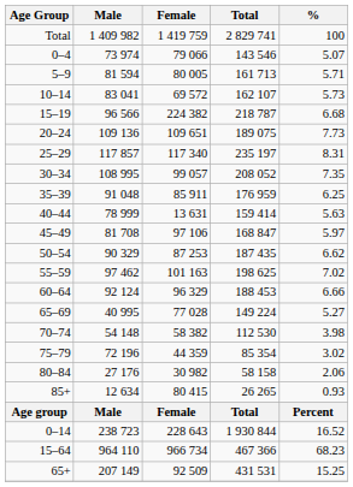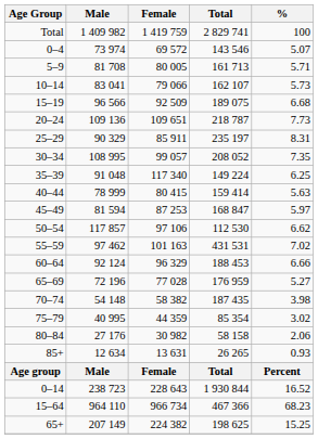0–4 | Female: 79 066 -> 69 572
5–9 | Male: 81 594 -> 81 708
10–14 | Female: 69 572 -> 79 066
15–19 | Female: 224 382 -> 92 509
15–19 | Total: 218 787 -> 189 075
20–24 | Total: 189 075 -> 218 787
25–29 | Male: 117 857 -> 90 329
25–29 | Female: 117 340 -> 85 911
35–39 | Female: 85 911 -> 117 340
35–39 | Total: 176 959 -> 149 224
40–44 | Female: 13 631 -> 80 415
45–49 | Male: 81 708 -> 81 594
45–49 | Female: 97 106 -> 87 253
50–54 | Male: 90 329 -> 117 857
50–54 | Female: 87 253 -> 97 106
50–54 | Total: 187 435 -> 112 530
55–59 | Total: 198 625 -> 431 531
65–69 | Male: 40 995 -> 72 196
65–69 | Total: 149 224 -> 176 959
70–74 | Total: 112 530 -> 187 435
75–79 | Male: 72 196 -> 40 995
85+ | Female: 80 415 -> 13 631
65+ | Female: 92 509 -> 224 382
65+ | Total: 431 531 -> 198 625
